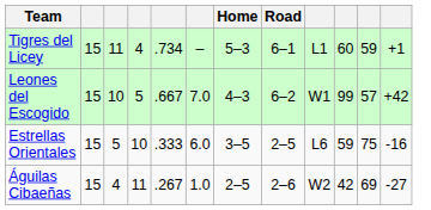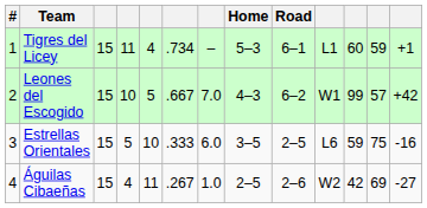+ column: # | 1 | 2 | 3 | 4
